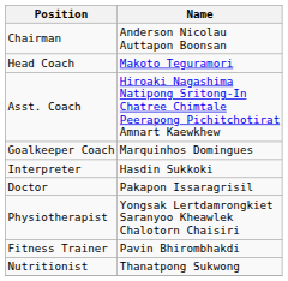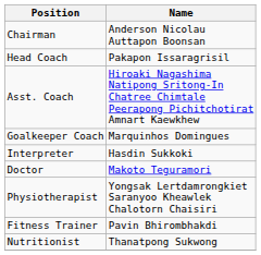Head Coach | Name: Makoto Teguramori -> Pakapon Issaragrisil
Doctor | Name: Pakapon Issaragrisil -> Makoto Teguramori
